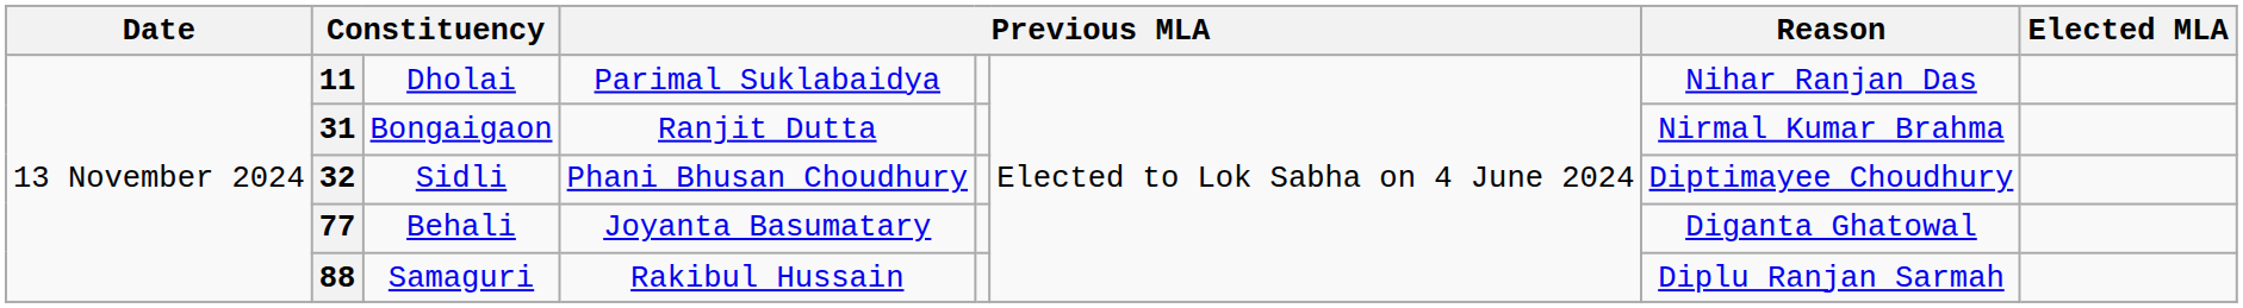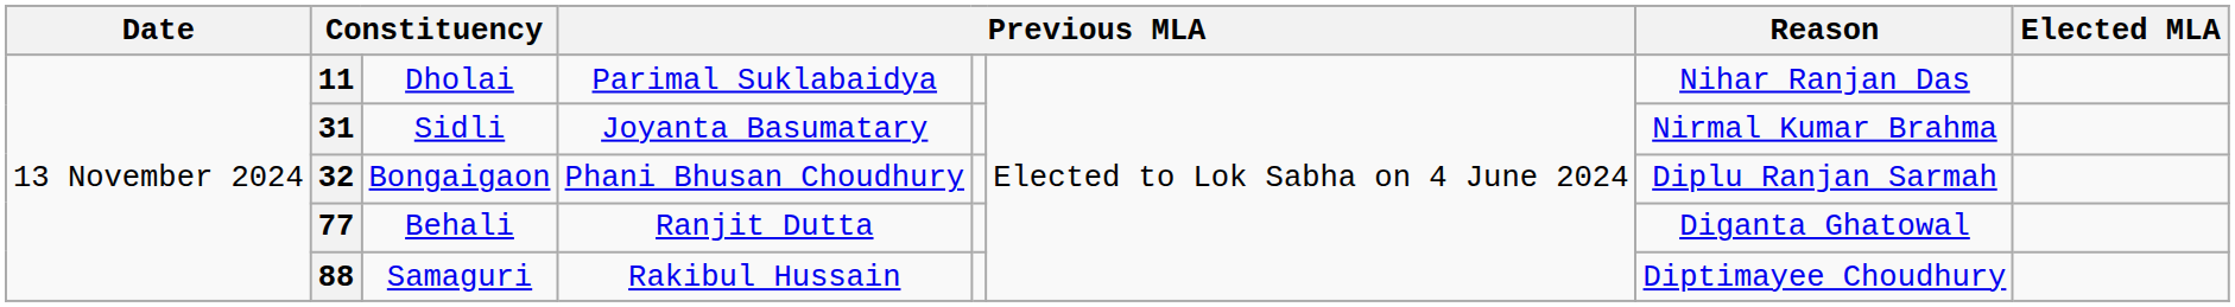31 | column 3: Bongaigaon -> Sidli
31 | column 4: Ranjit Dutta -> Joyanta Basumatary
32 | column 3: Sidli -> Bongaigaon
32 | Reason: Diptimayee Choudhury -> Diplu Ranjan Sarmah
77 | column 4: Joyanta Basumatary -> Ranjit Dutta
88 | Reason: Diplu Ranjan Sarmah -> Diptimayee Choudhury
